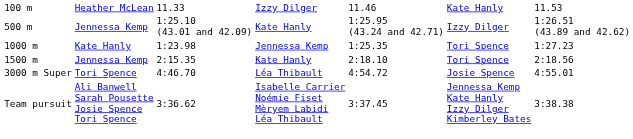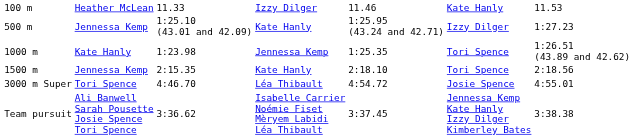500 m | column 7: 1:26.51 (43.89 and 42.62) -> 1:27.23
1000 m | column 7: 1:27.23 -> 1:26.51 (43.89 and 42.62)
